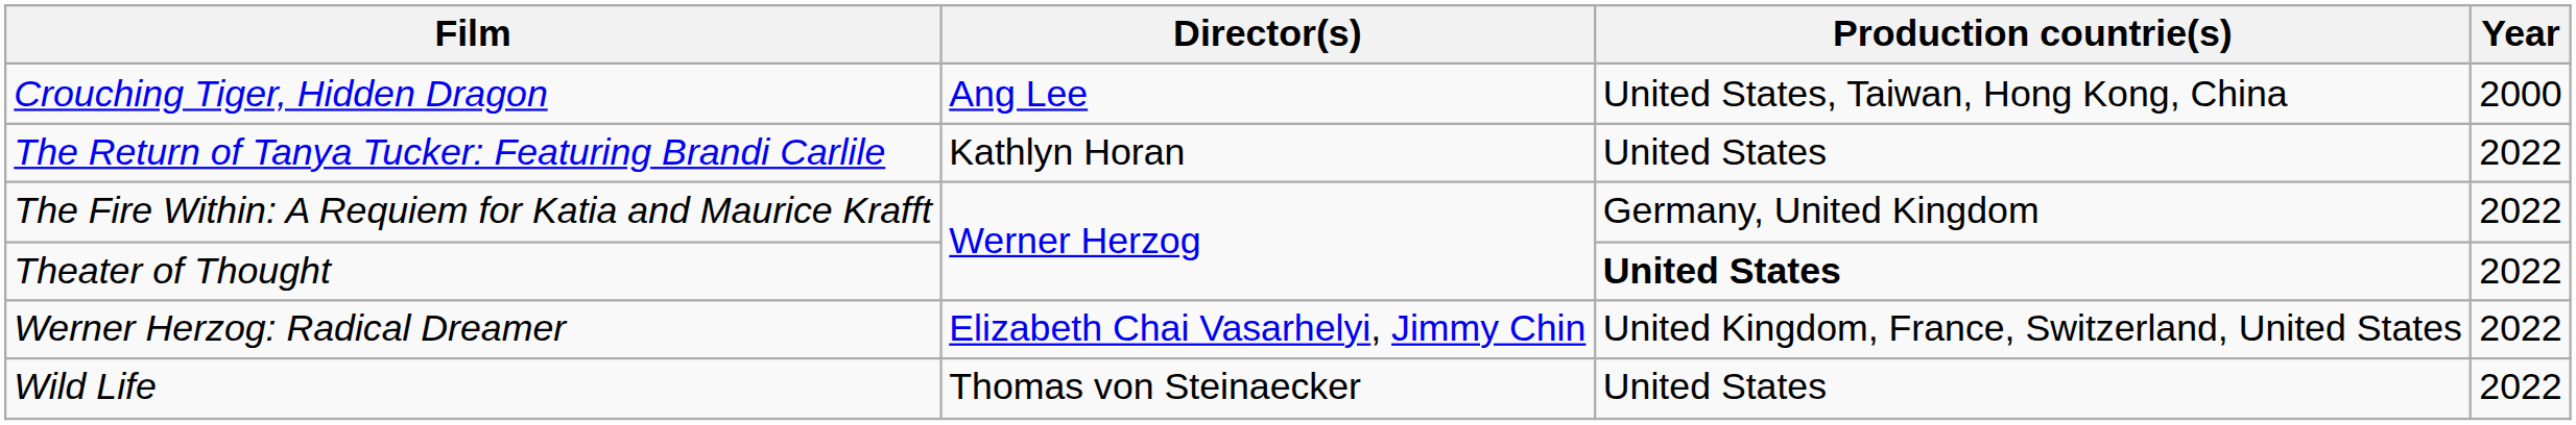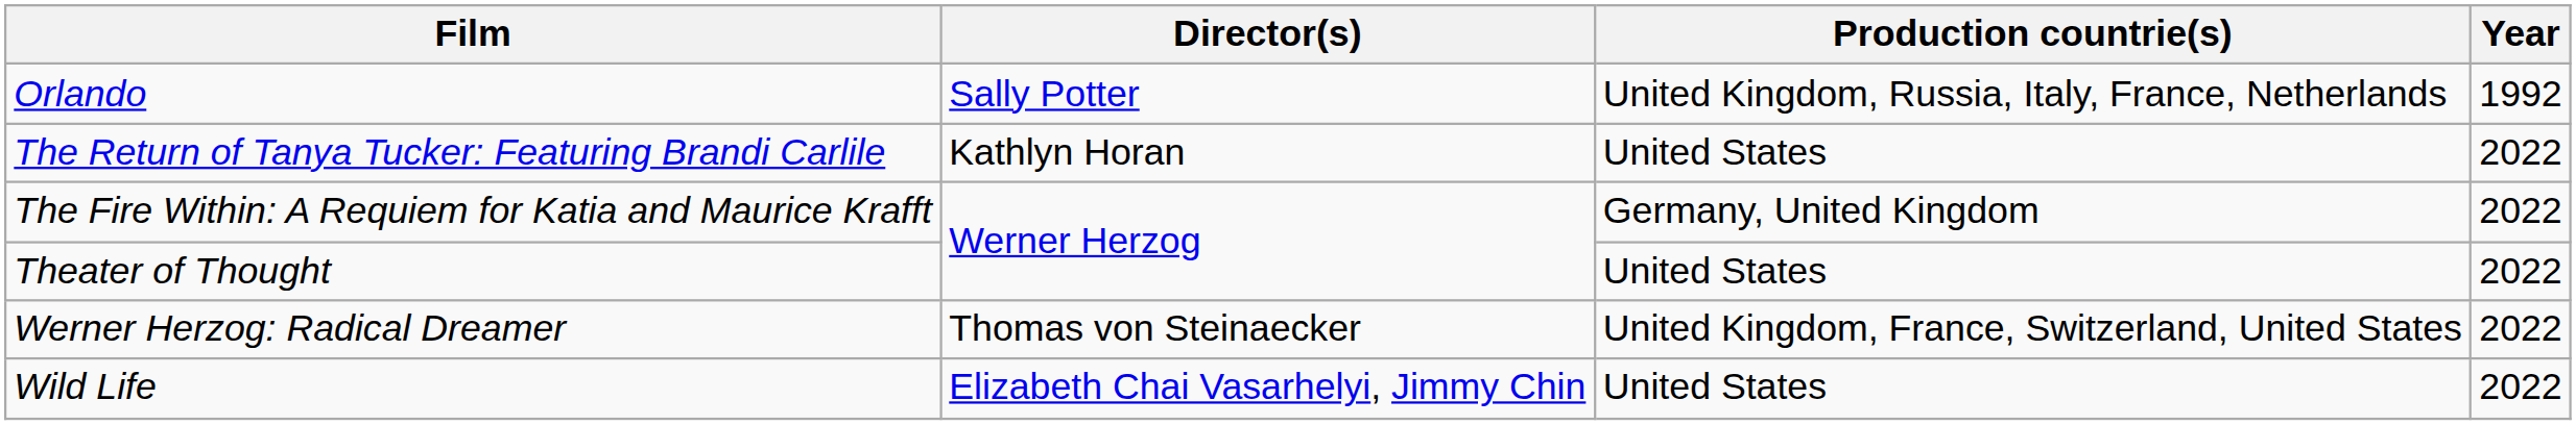+ row: Orlando | Sally Potter | United Kingdom, Russia, Italy, France, Netherlands | 1992
- row: Crouching Tiger, Hidden Dragon | Ang Lee | United States, Taiwan, Hong Kong, China | 2000
Theater of Thought | Production countrie(s): bold -> normal
Werner Herzog: Radical Dreamer | Director(s): Elizabeth Chai Vasarhelyi, Jimmy Chin -> Thomas von Steinaecker
Wild Life | Director(s): Thomas von Steinaecker -> Elizabeth Chai Vasarhelyi, Jimmy Chin
